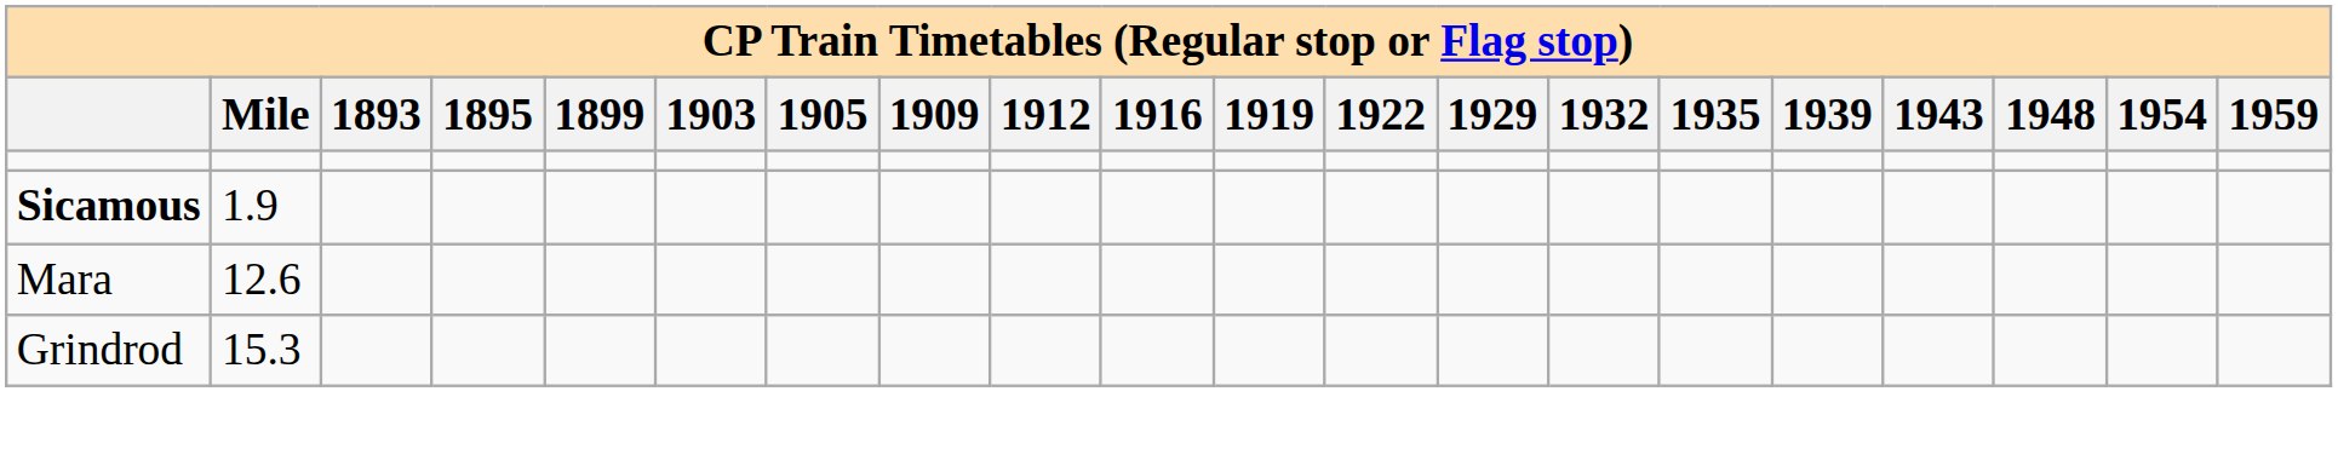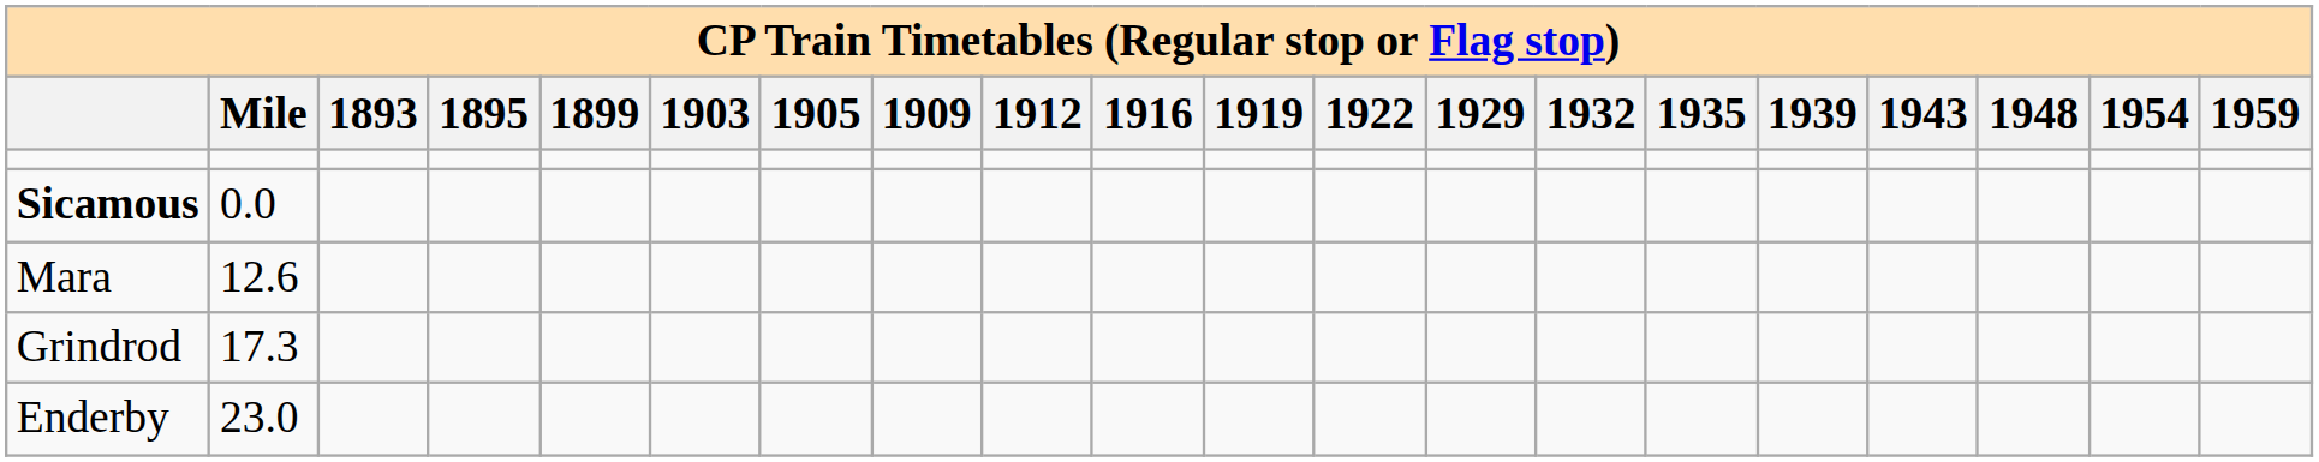Sicamous | Mile: 1.9 -> 0.0
Grindrod | Mile: 15.3 -> 17.3
+ row: Enderby | 23.0
